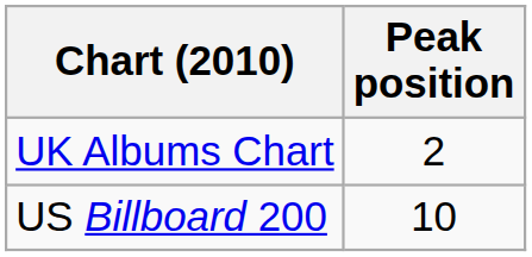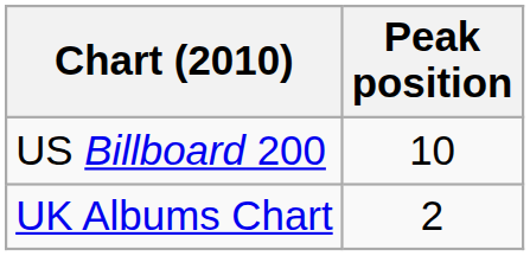rows swapped: US Billboard 200 <-> UK Albums Chart
